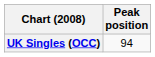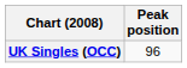UK Singles (OCC) | Peak position: 94 -> 96
